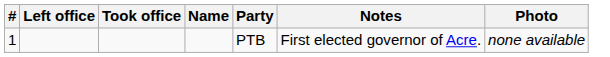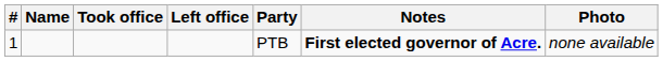columns swapped: Name <-> Left office
1 | Notes: normal -> bold
